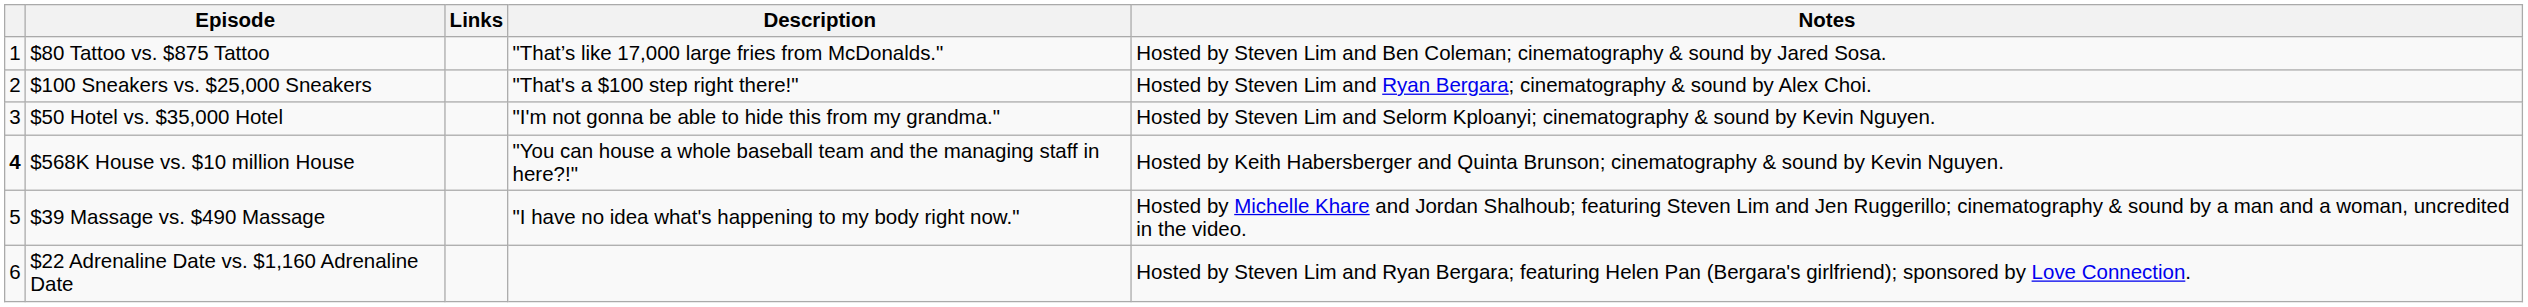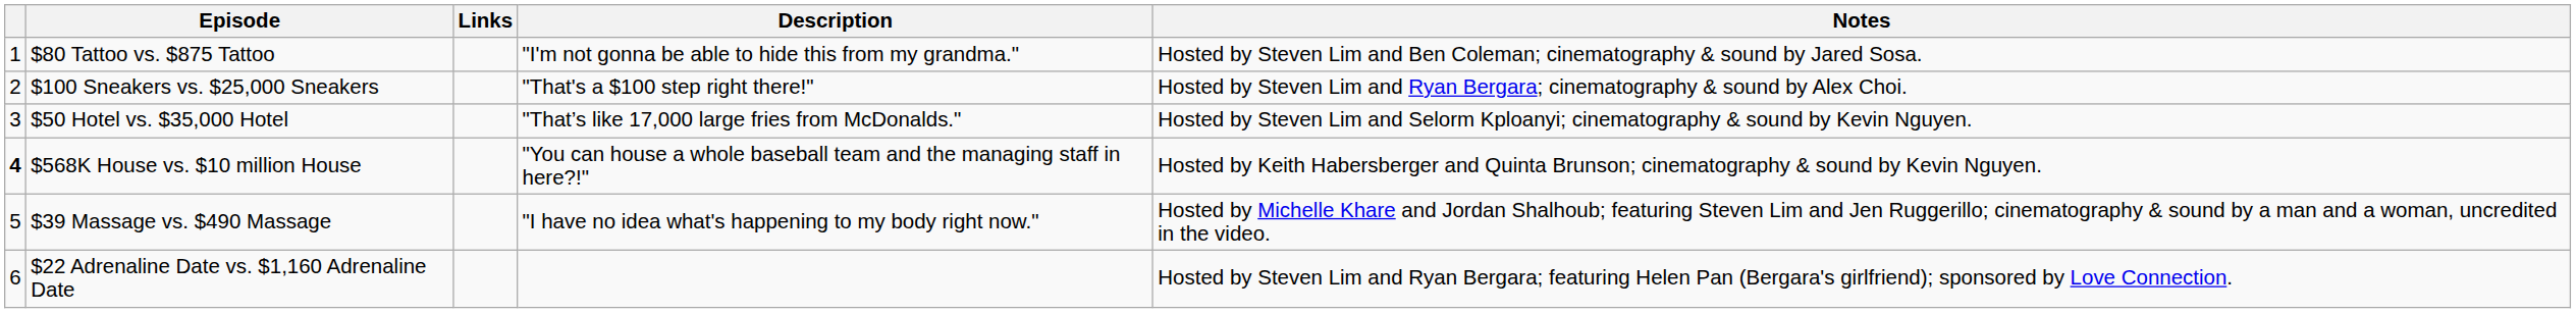$80 Tattoo vs. $875 Tattoo | Description: "That’s like 17,000 large fries from McDonalds." -> "I'm not gonna be able to hide this from my grandma."
$50 Hotel vs. $35,000 Hotel | Description: "I'm not gonna be able to hide this from my grandma." -> "That’s like 17,000 large fries from McDonalds."
